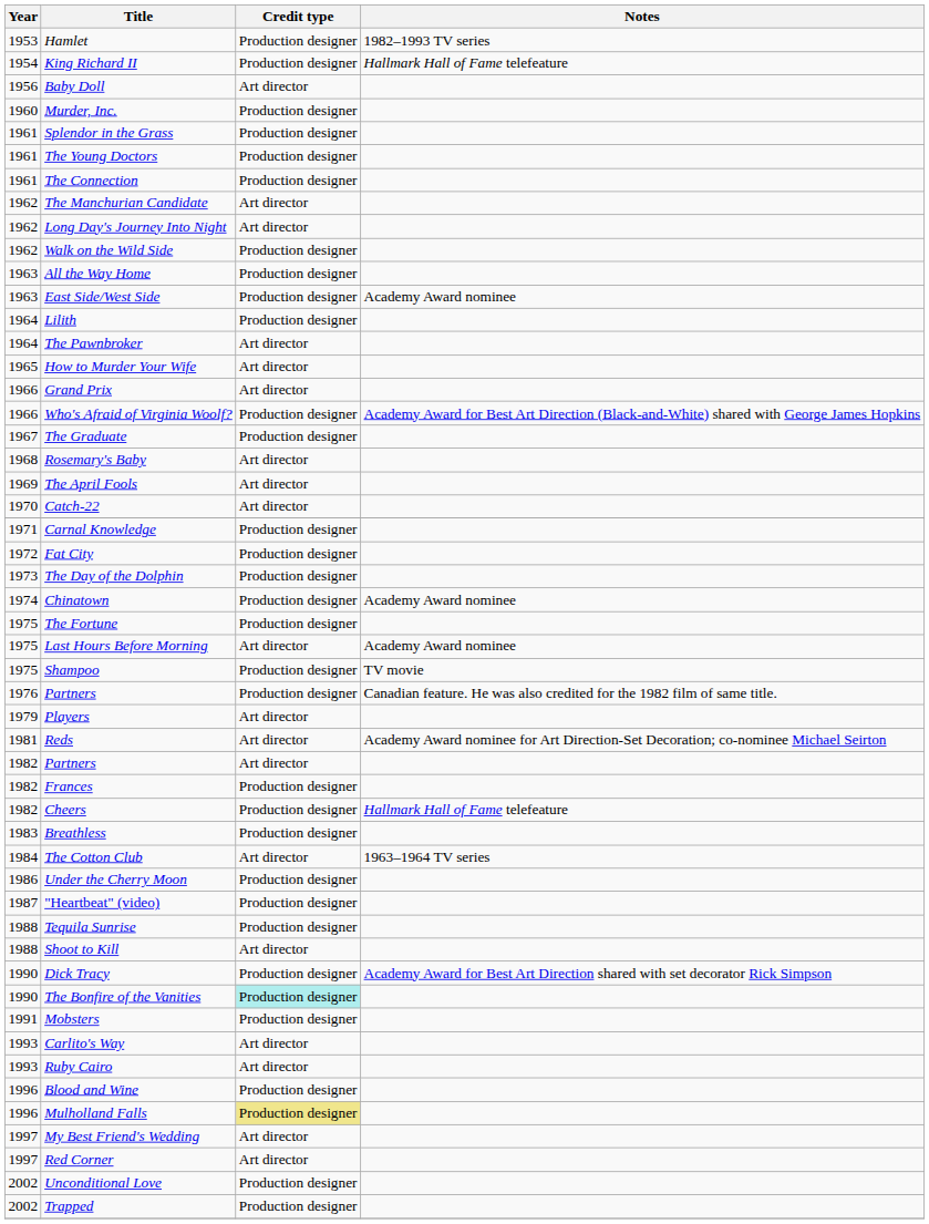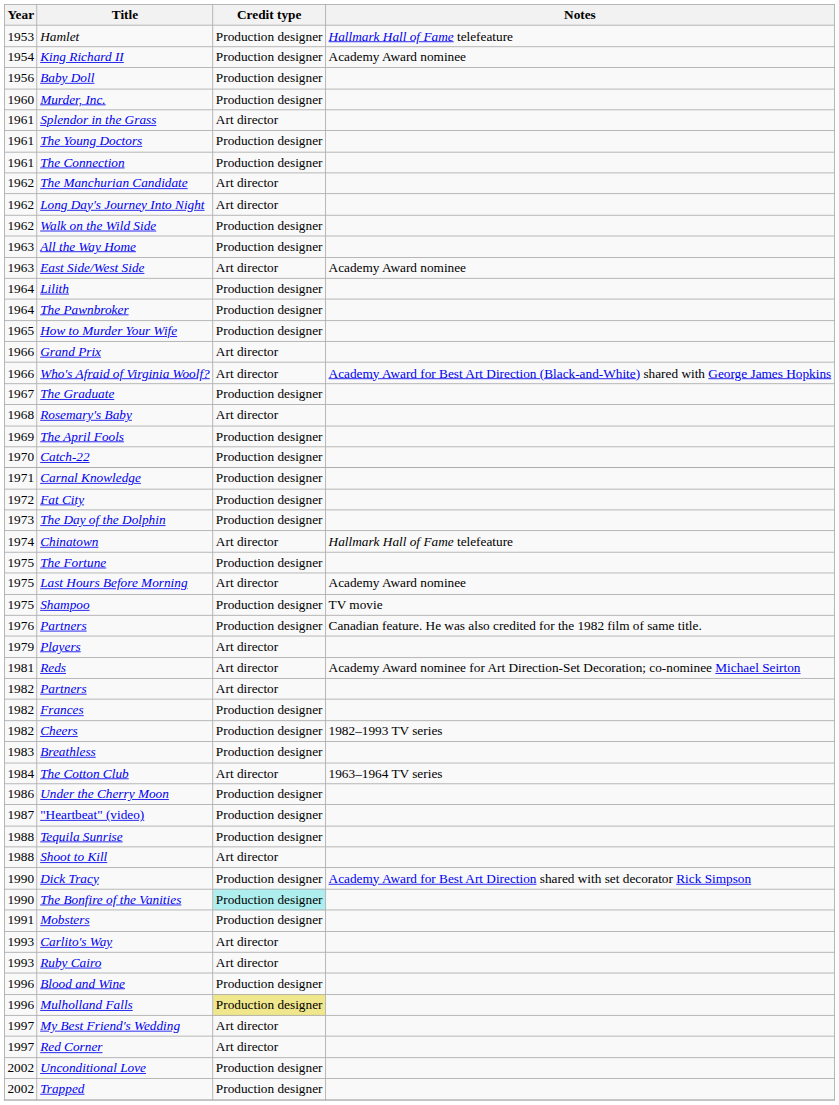Hamlet | Notes: 1982–1993 TV series -> Hallmark Hall of Fame telefeature
King Richard II | Notes: Hallmark Hall of Fame telefeature -> Academy Award nominee
Baby Doll | Credit type: Art director -> Production designer
Splendor in the Grass | Credit type: Production designer -> Art director
East Side/West Side | Credit type: Production designer -> Art director
The Pawnbroker | Credit type: Art director -> Production designer
How to Murder Your Wife | Credit type: Art director -> Production designer
Who's Afraid of Virginia Woolf? | Credit type: Production designer -> Art director
The April Fools | Credit type: Art director -> Production designer
Catch-22 | Credit type: Art director -> Production designer
Chinatown | Credit type: Production designer -> Art director
Chinatown | Notes: Academy Award nominee -> Hallmark Hall of Fame telefeature
Cheers | Notes: Hallmark Hall of Fame telefeature -> 1982–1993 TV series
